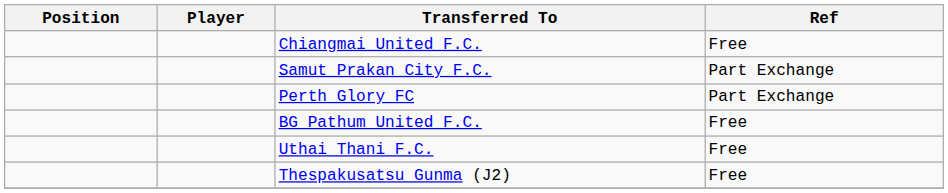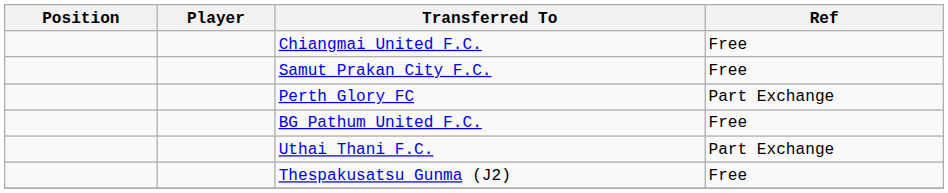Samut Prakan City F.C. | Ref: Part Exchange -> Free
Uthai Thani F.C. | Ref: Free -> Part Exchange
